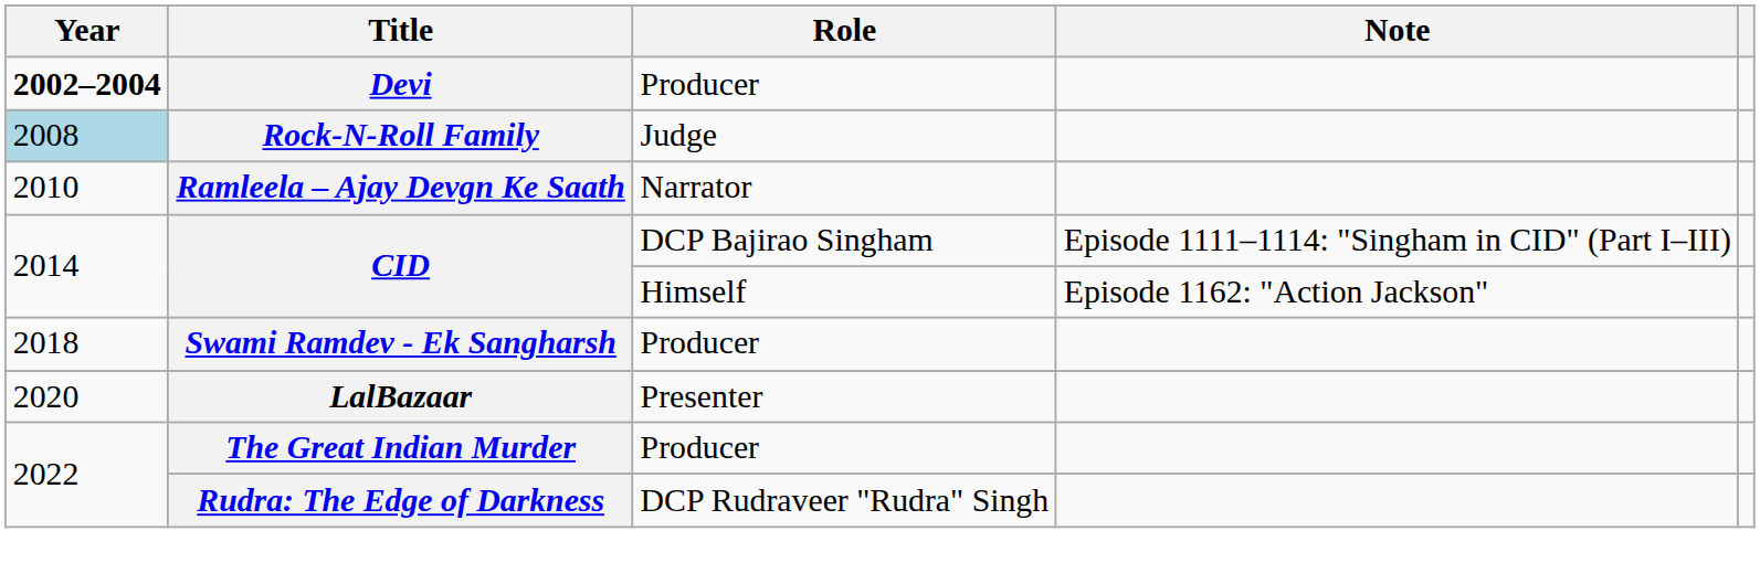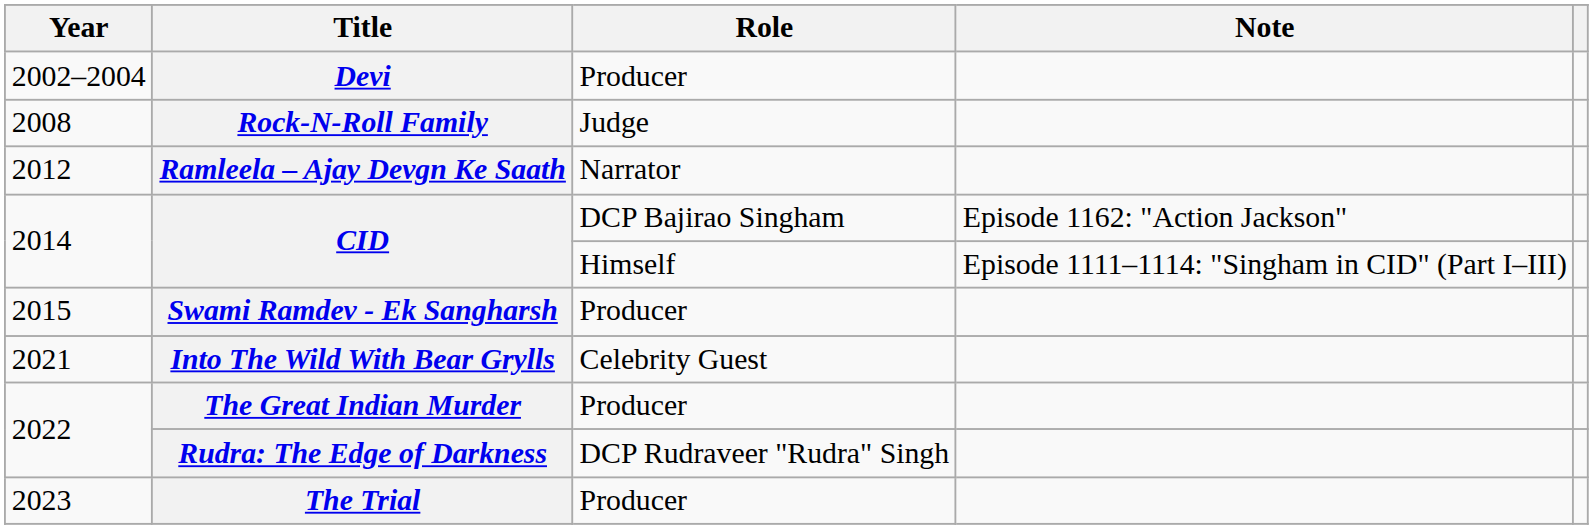Devi | Year: bold -> normal
Rock-N-Roll Family | Year: lightblue background -> no background
Ramleela – Ajay Devgn Ke Saath | Year: 2010 -> 2012
CID / DCP Bajirao Singham | Note: Episode 1111–1114: "Singham in CID" (Part I–III) -> Episode 1162: "Action Jackson"
CID / Himself | Note: Episode 1162: "Action Jackson" -> Episode 1111–1114: "Singham in CID" (Part I–III)
Swami Ramdev - Ek Sangharsh | Year: 2018 -> 2015
- row: 2020 | LalBazaar | Presenter
+ row: 2021 | Into The Wild With Bear Grylls | Celebrity Guest
+ row: 2023 | The Trial | Producer
